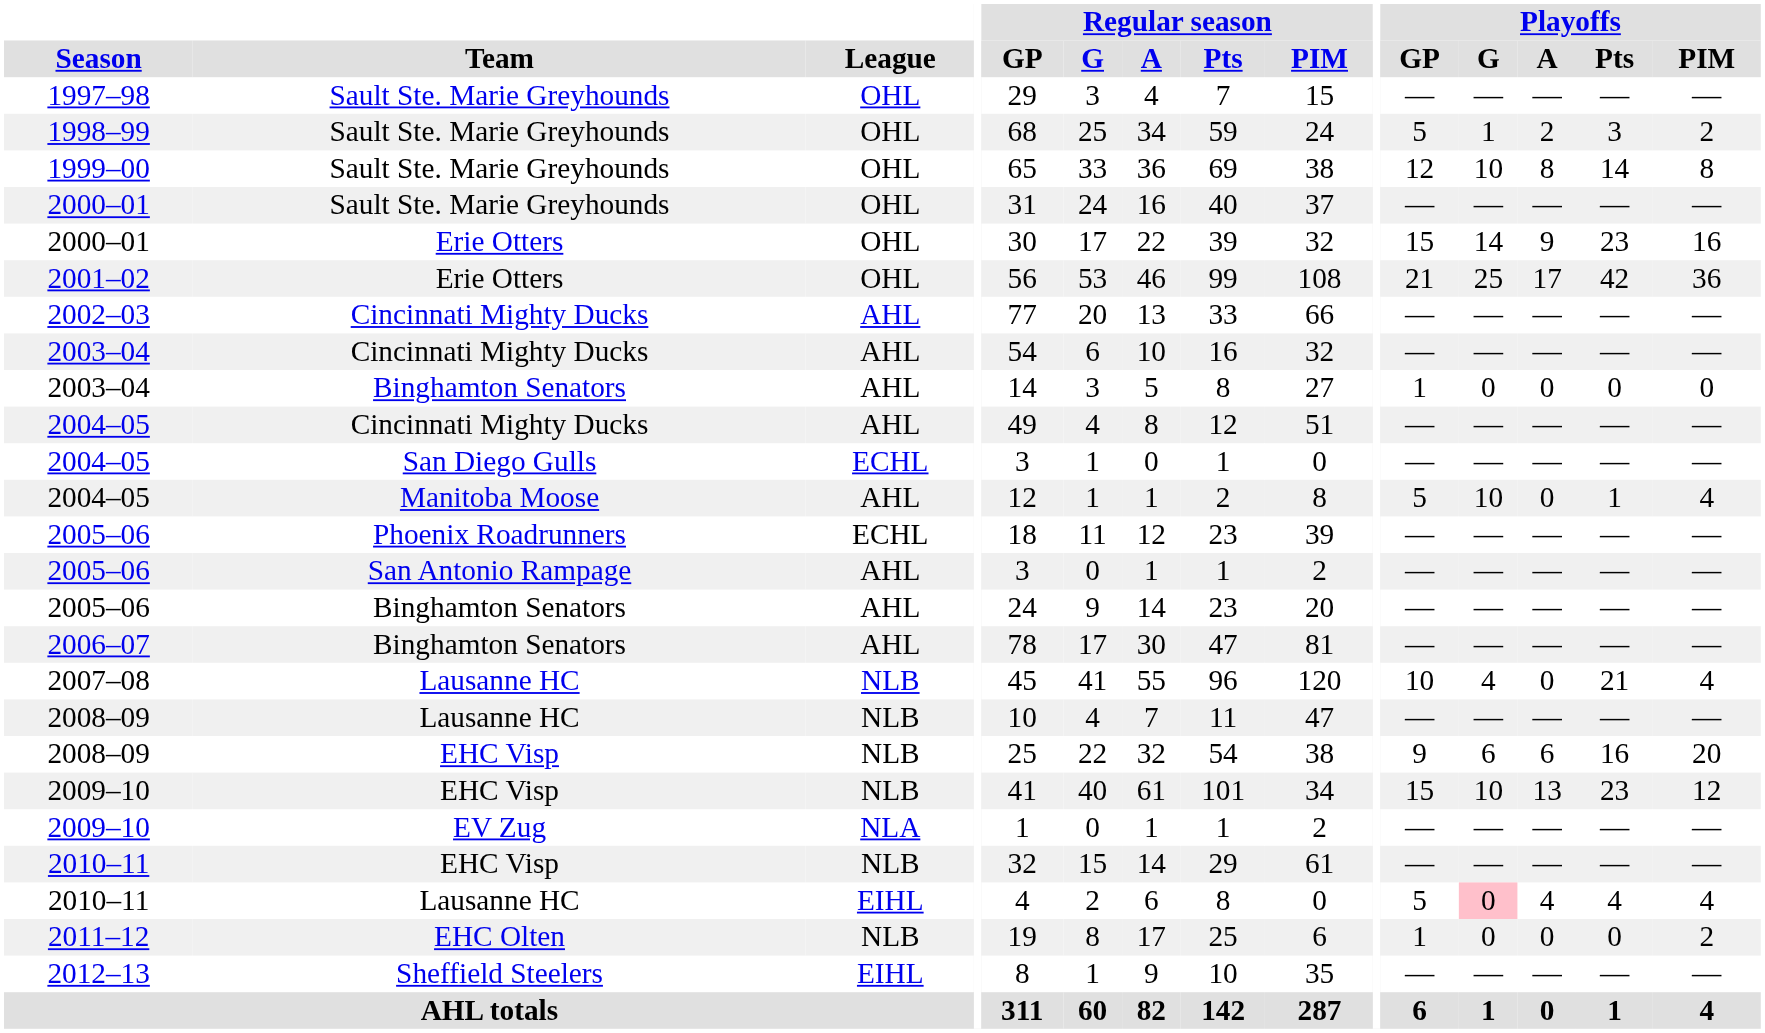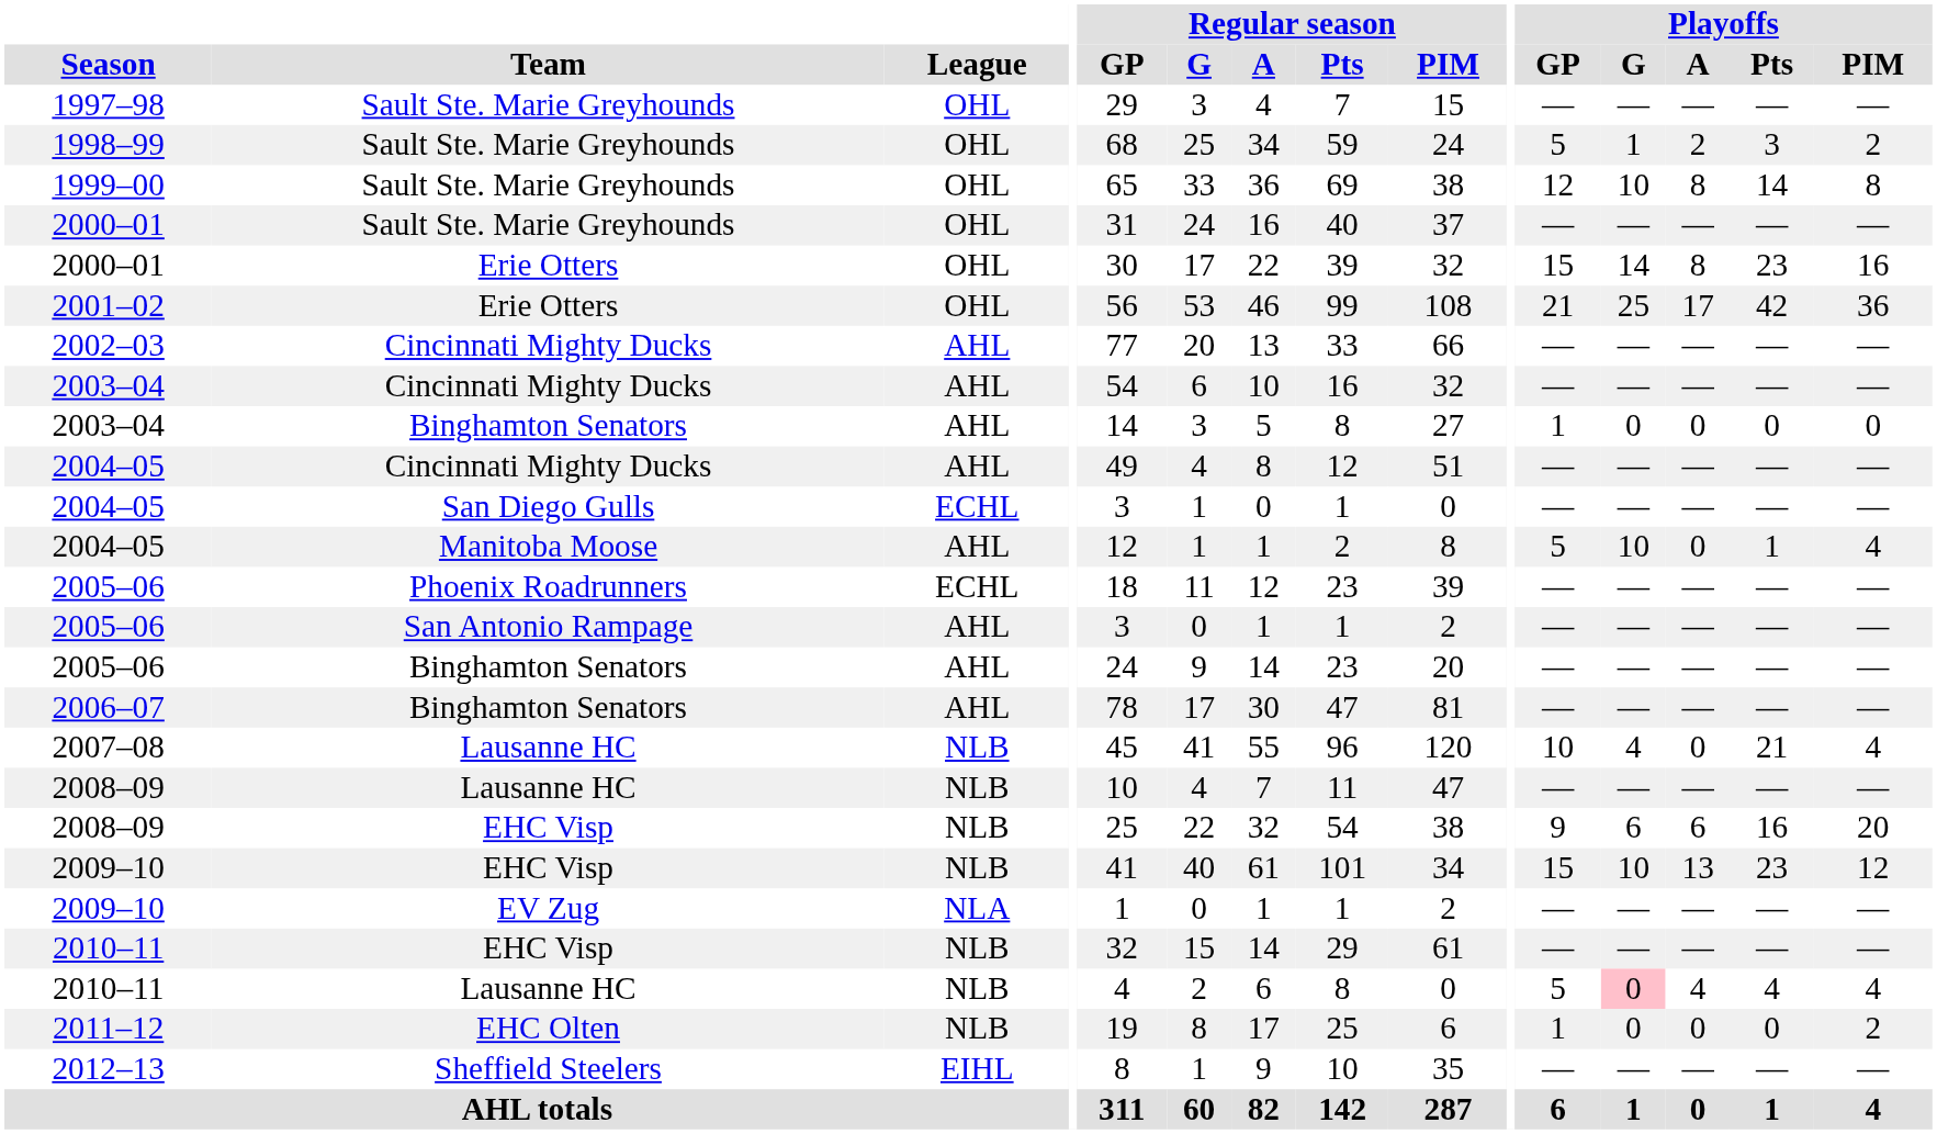2000–01 / Erie Otters | Playoffs / A: 9 -> 8
2010–11 / Lausanne HC | League: EIHL -> NLB
